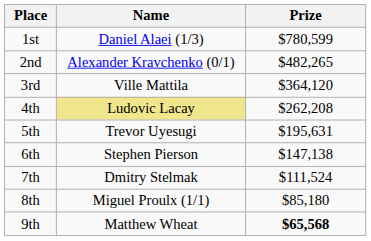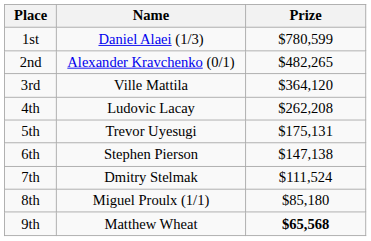4th | Name: khaki background -> no background
5th | Prize: $195,631 -> $175,131
